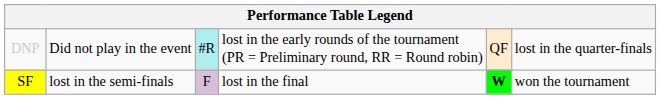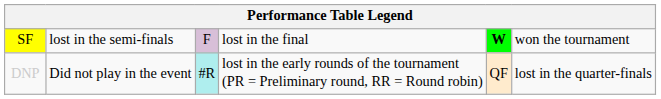rows swapped: DNP <-> SF
